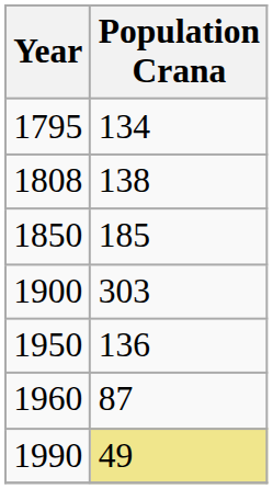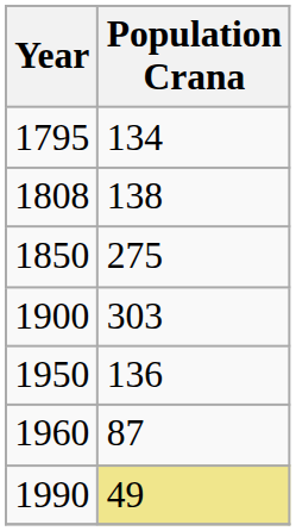1850 | Population Crana: 185 -> 275
